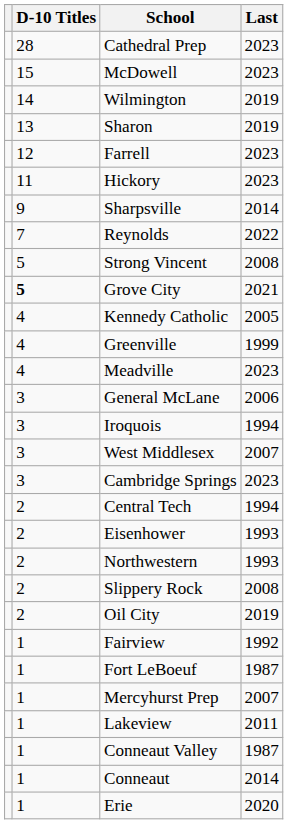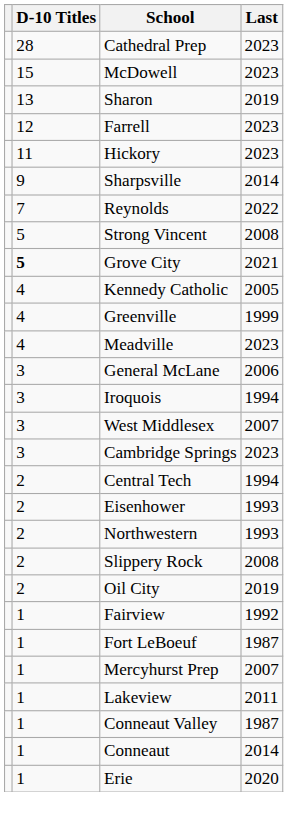- row: 14 | Wilmington | 2019
